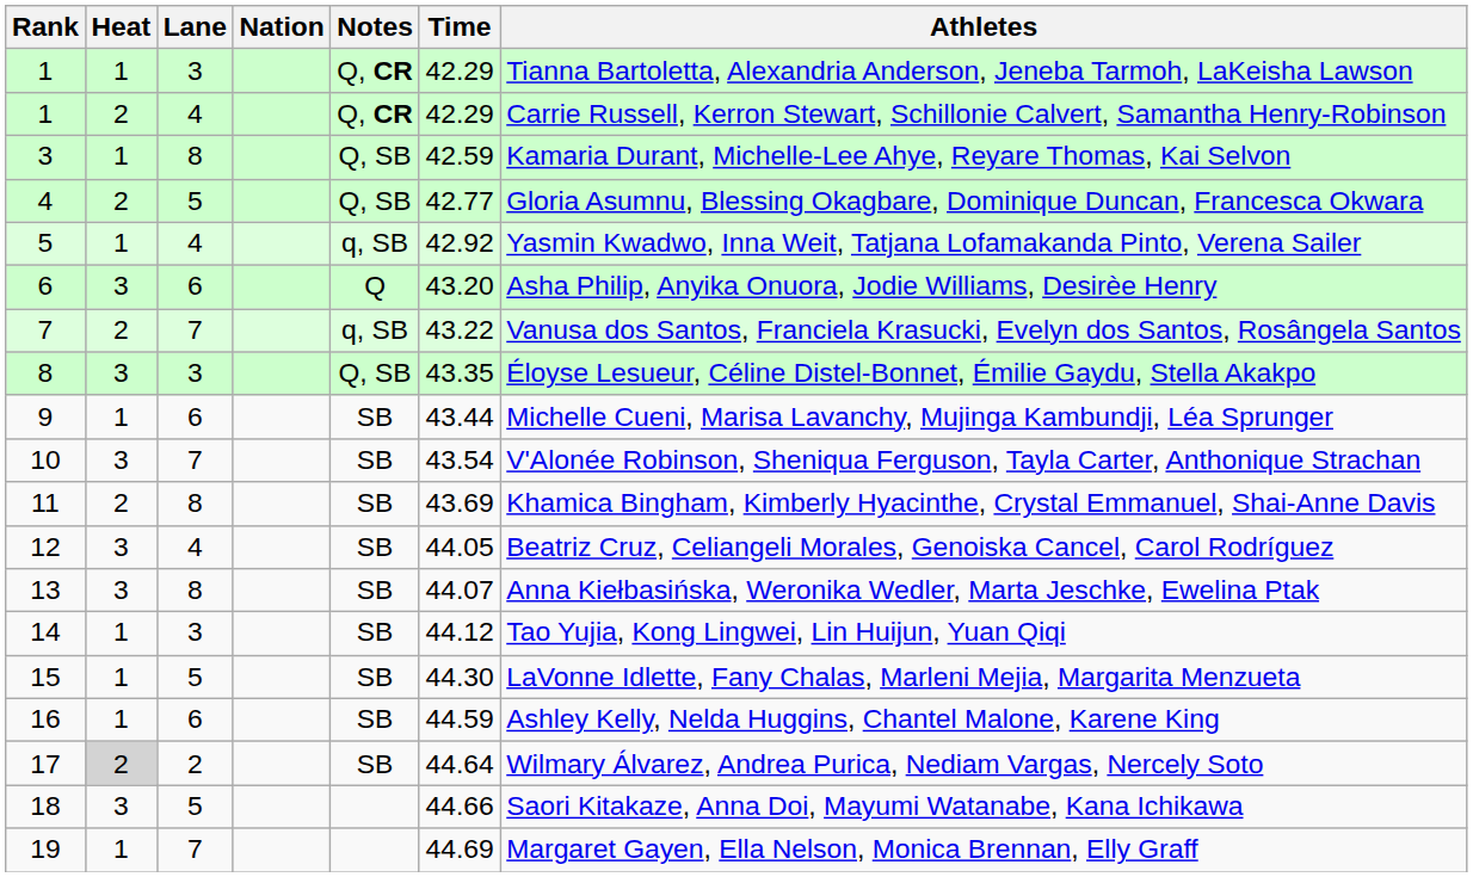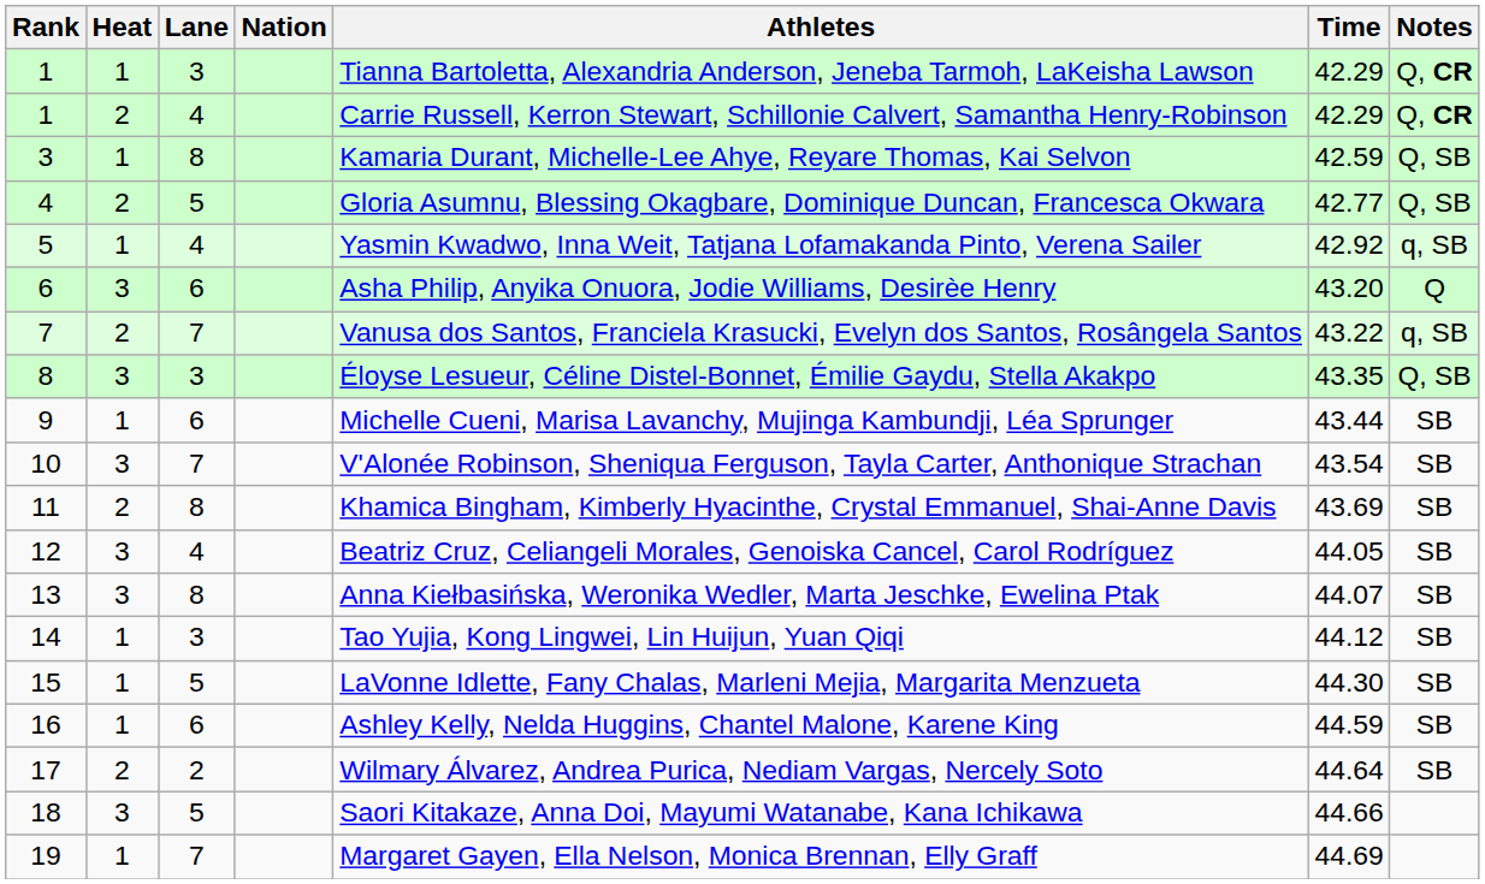columns swapped: Athletes <-> Notes
17 | Heat: lightgrey background -> no background
